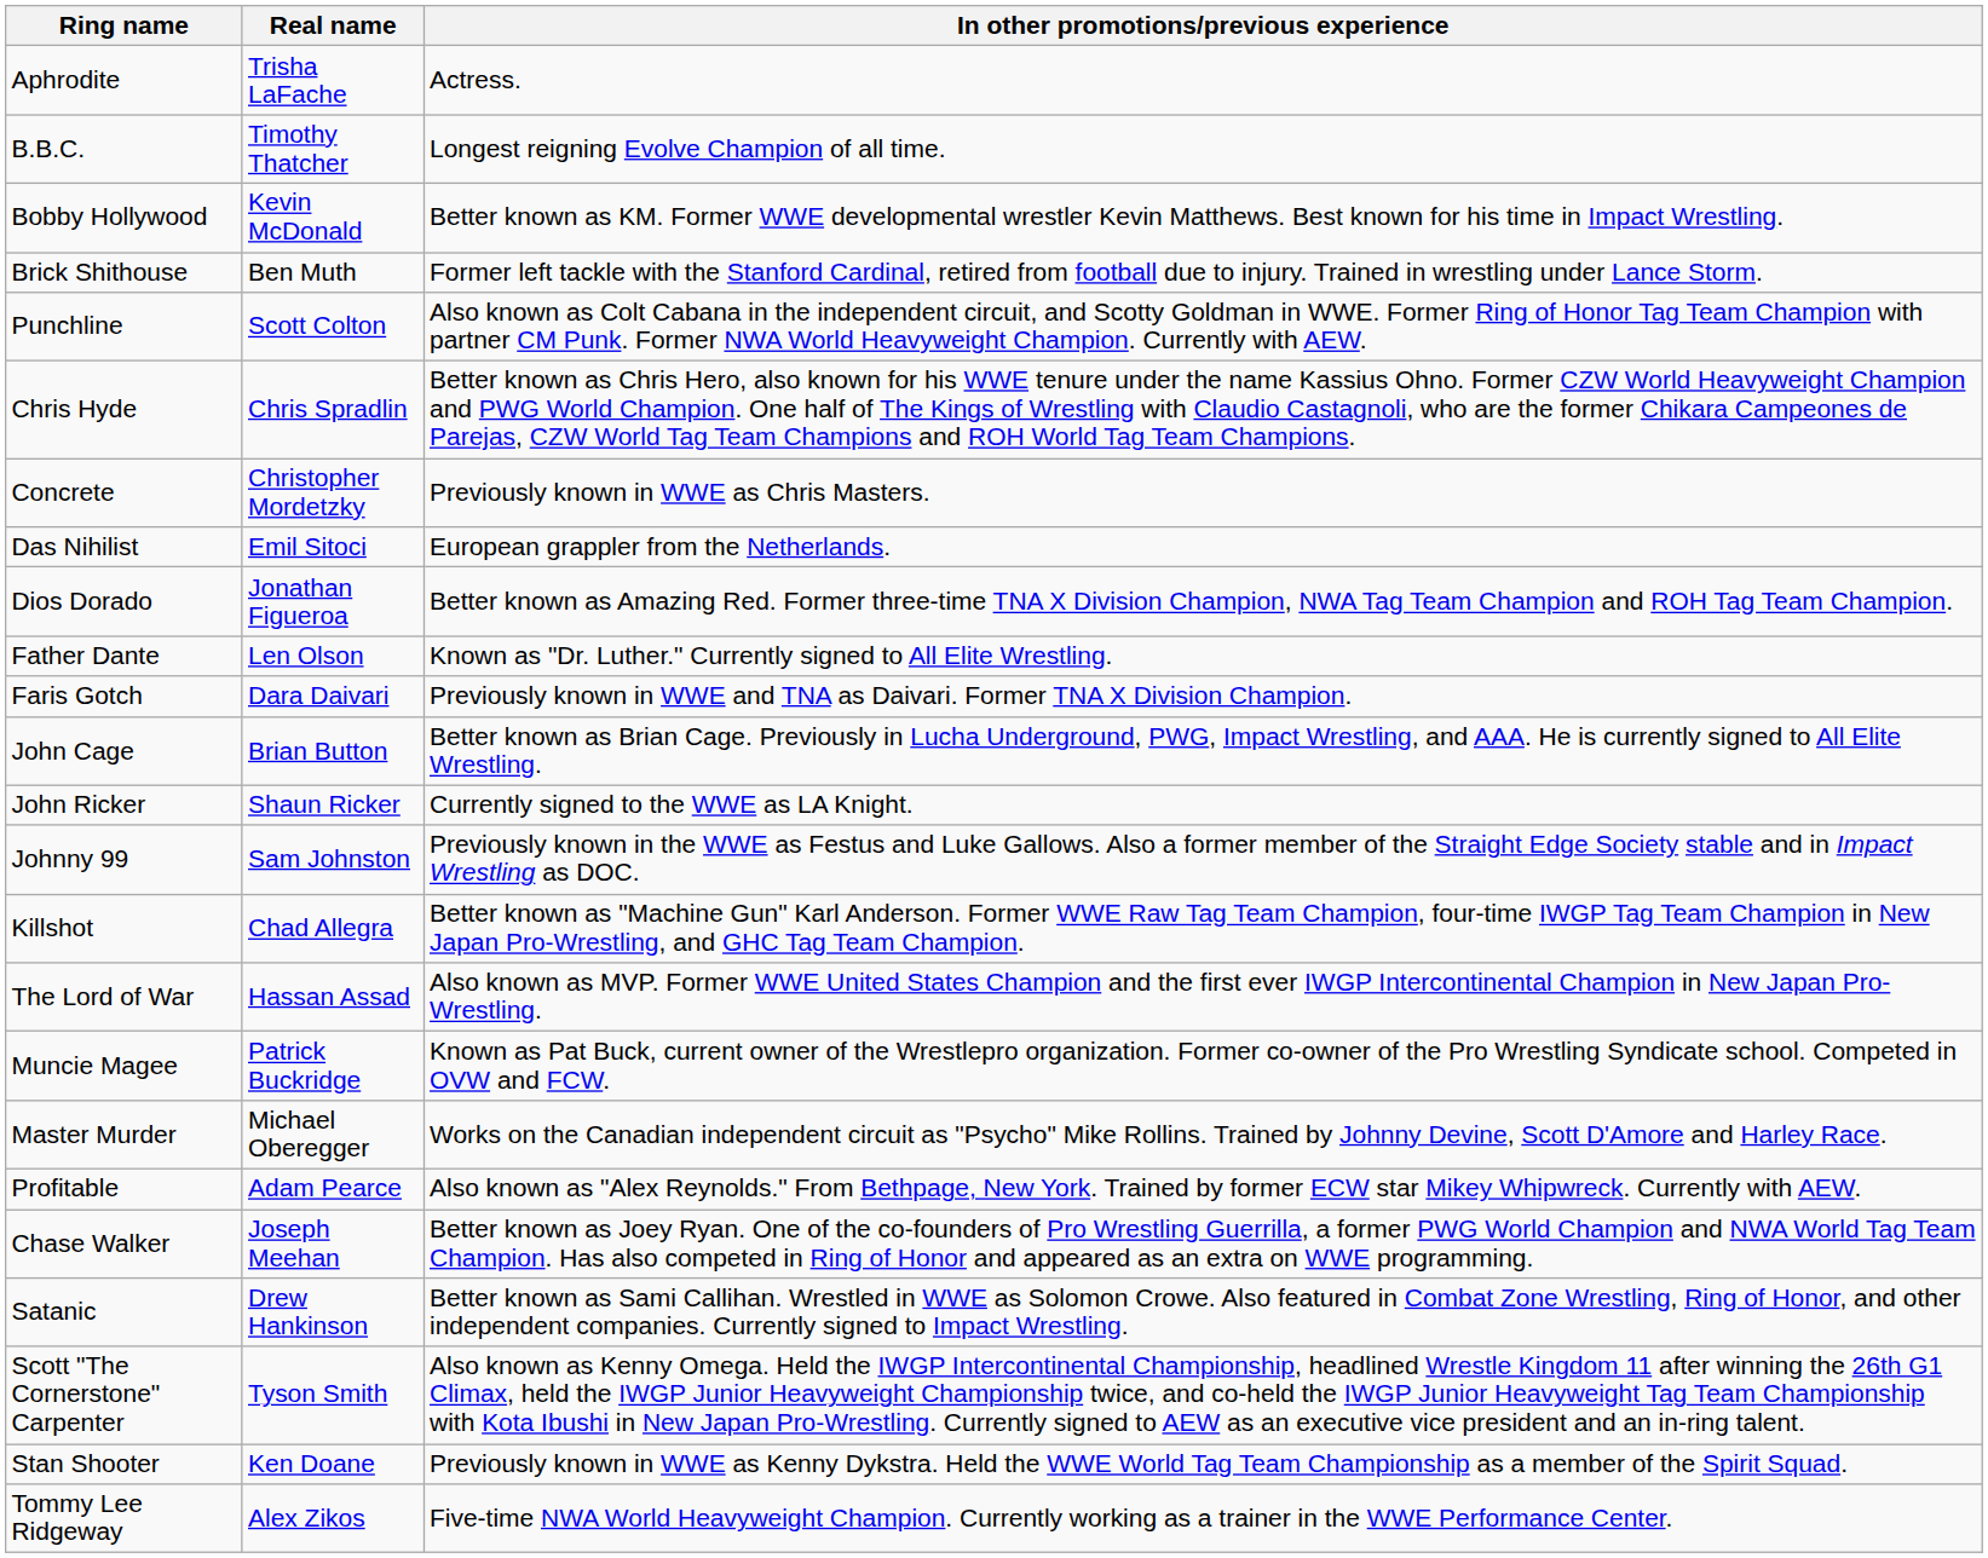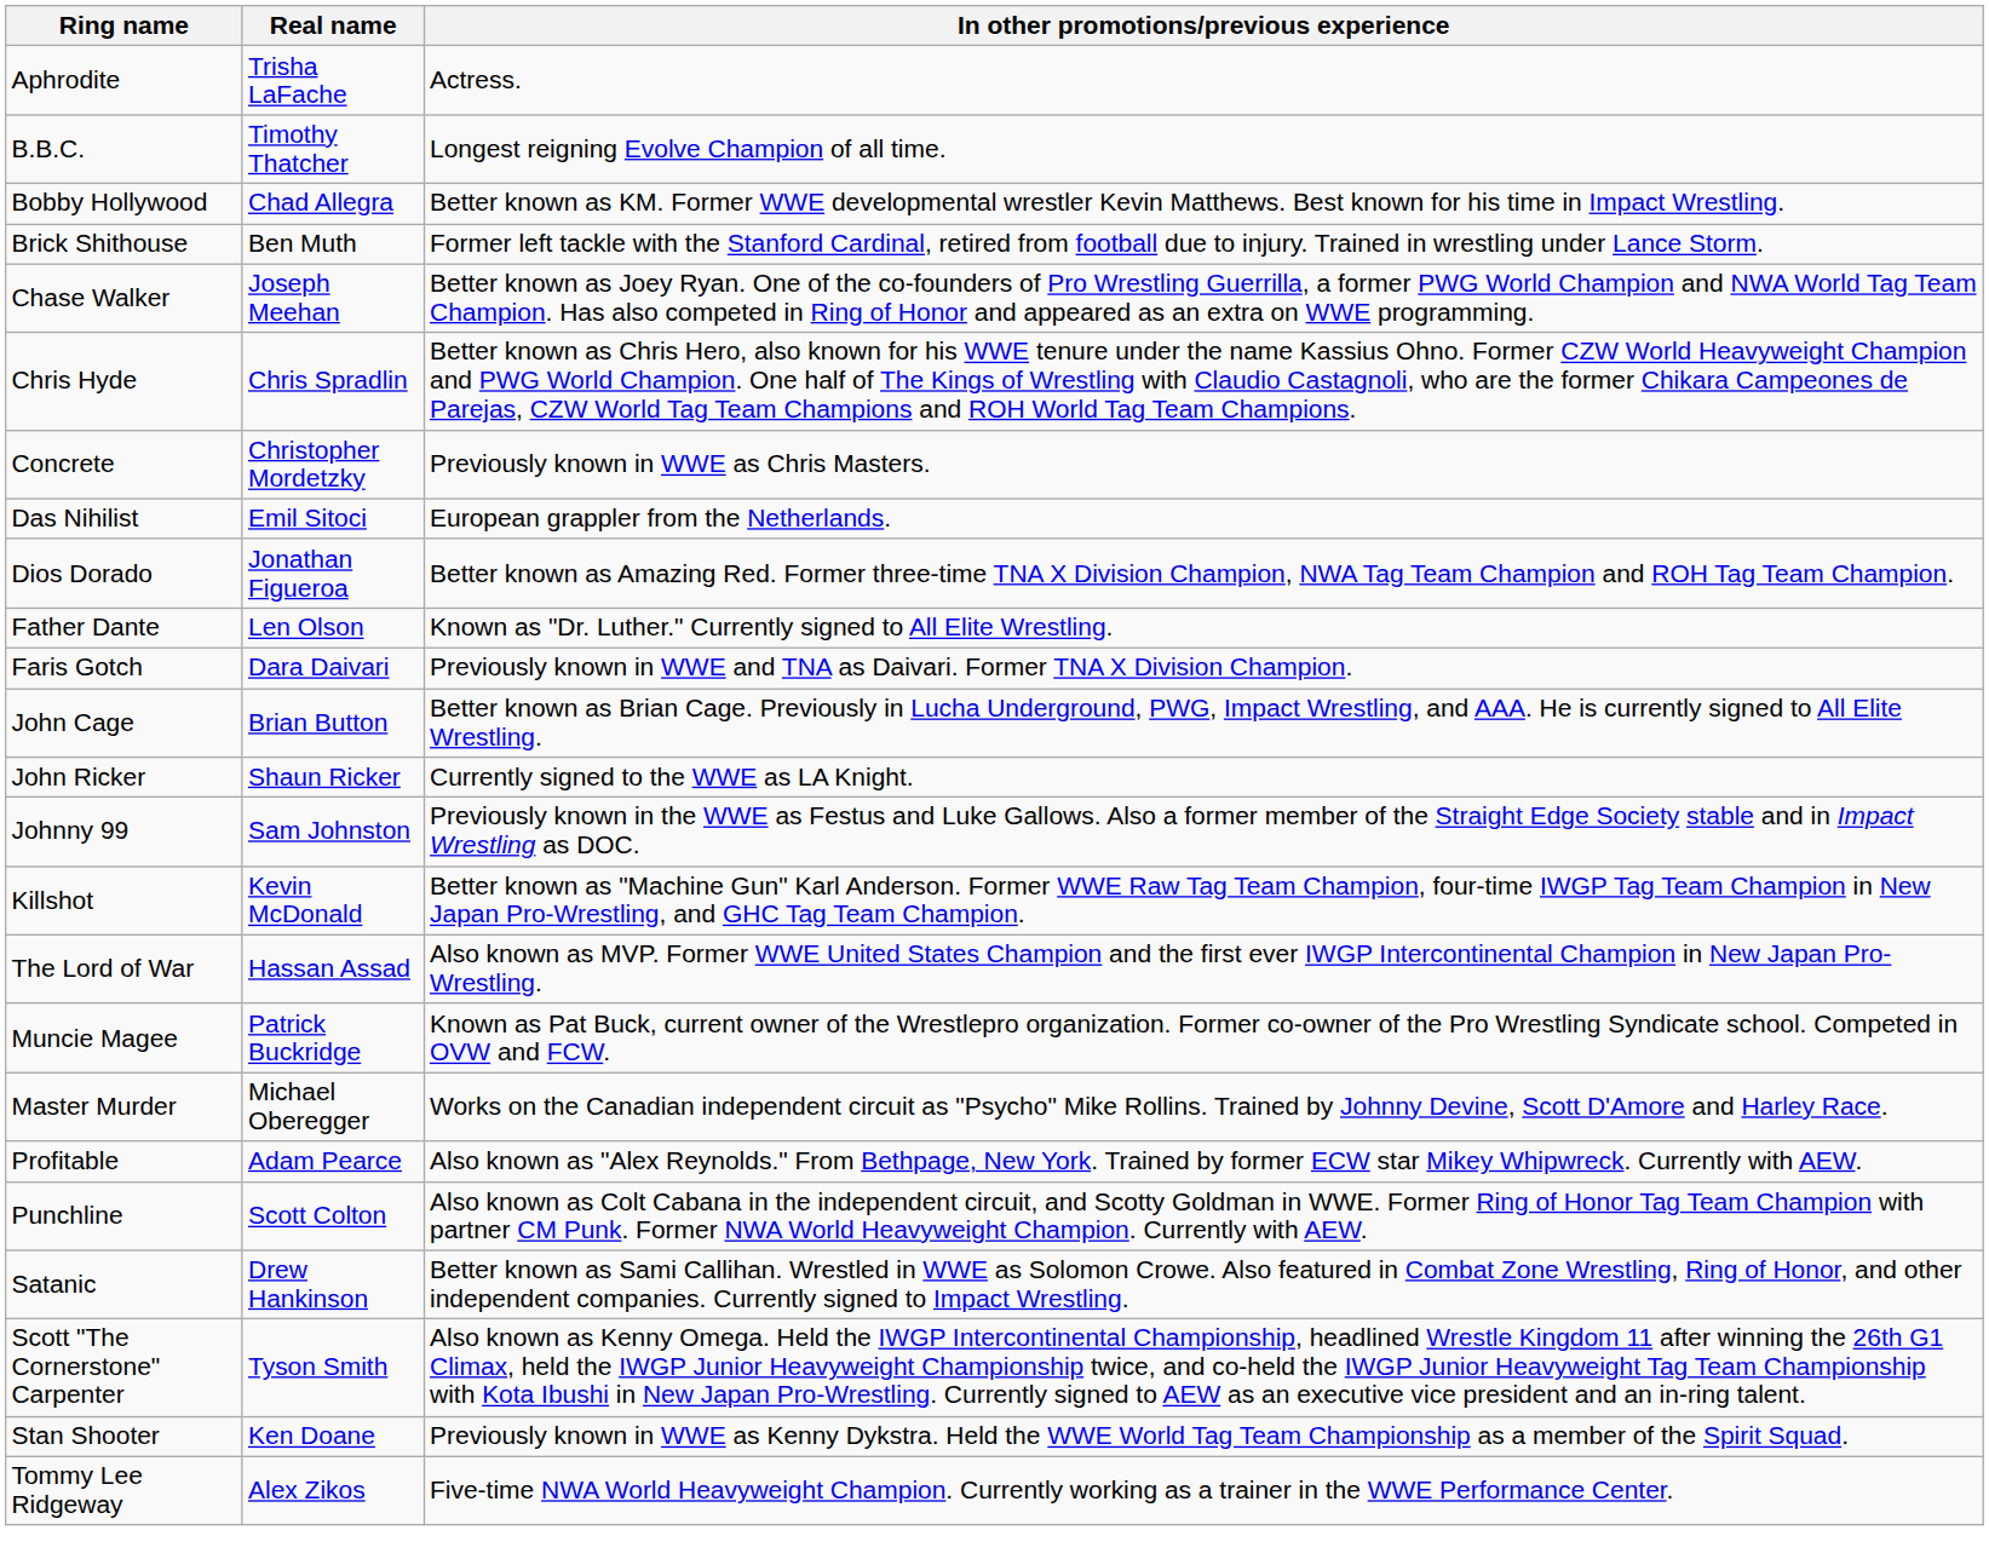Bobby Hollywood | Real name: Kevin McDonald -> Chad Allegra
rows swapped: Chase Walker <-> Punchline
Killshot | Real name: Chad Allegra -> Kevin McDonald
